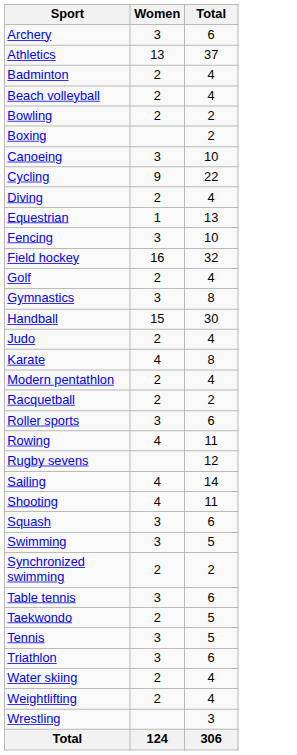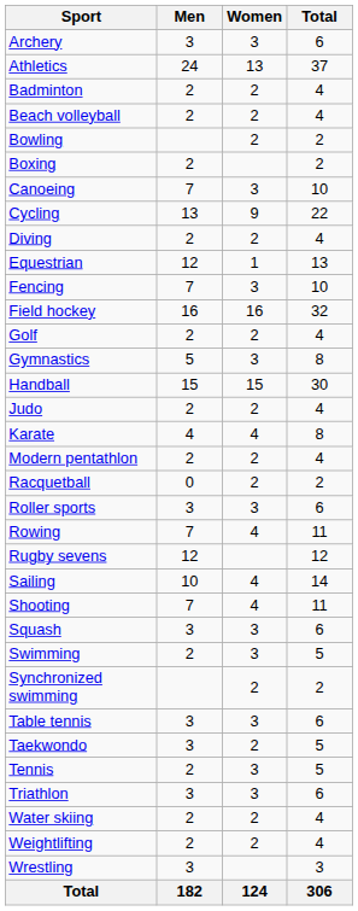+ column: Men | 3 | 24 | 2 | 2 | 2 | 7 | 13 | 2 | 12 | 7 | 16 | 2 | 5 | 15 | 2 | 4 | 2 | 0 | 3 | 7 | 12 | 10 | 7 | 3 | 2 | 3 | 3 | 2 | 3 | 2 | 2 | 3 | 182
